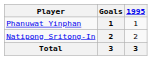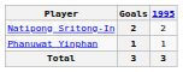rows swapped: Natipong Sritong-In <-> Phanuwat Yinphan
